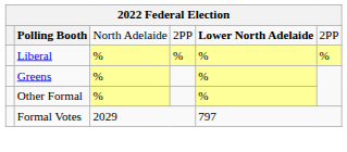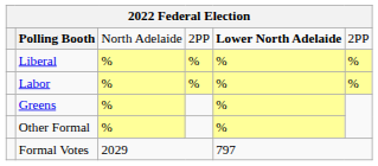+ row: Labor | % | % | % | %
